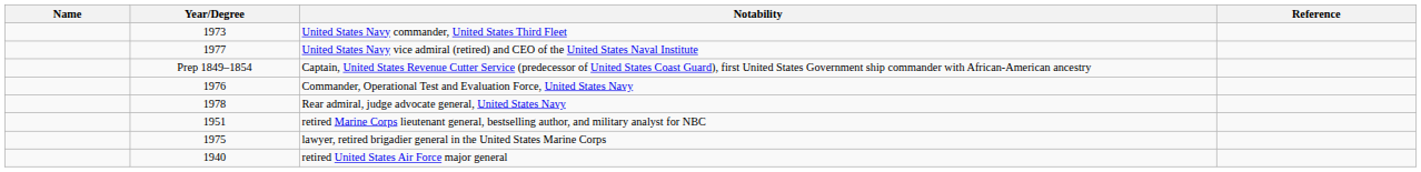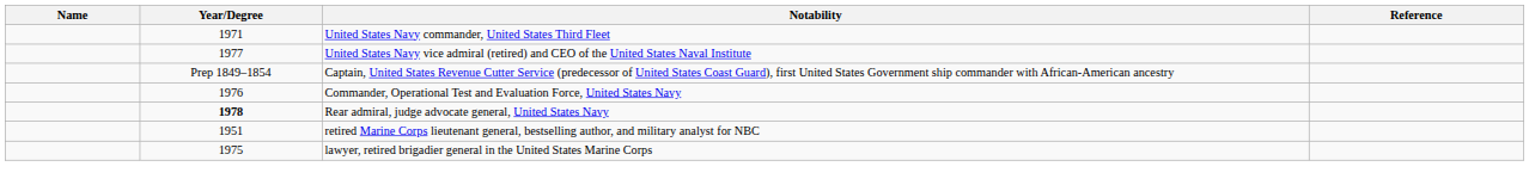United States Navy commander, United States Third Fleet | Year/Degree: 1973 -> 1971
Rear admiral, judge advocate general, United States Navy | Year/Degree: normal -> bold
- row: 1940 | retired United States Air Force major general
